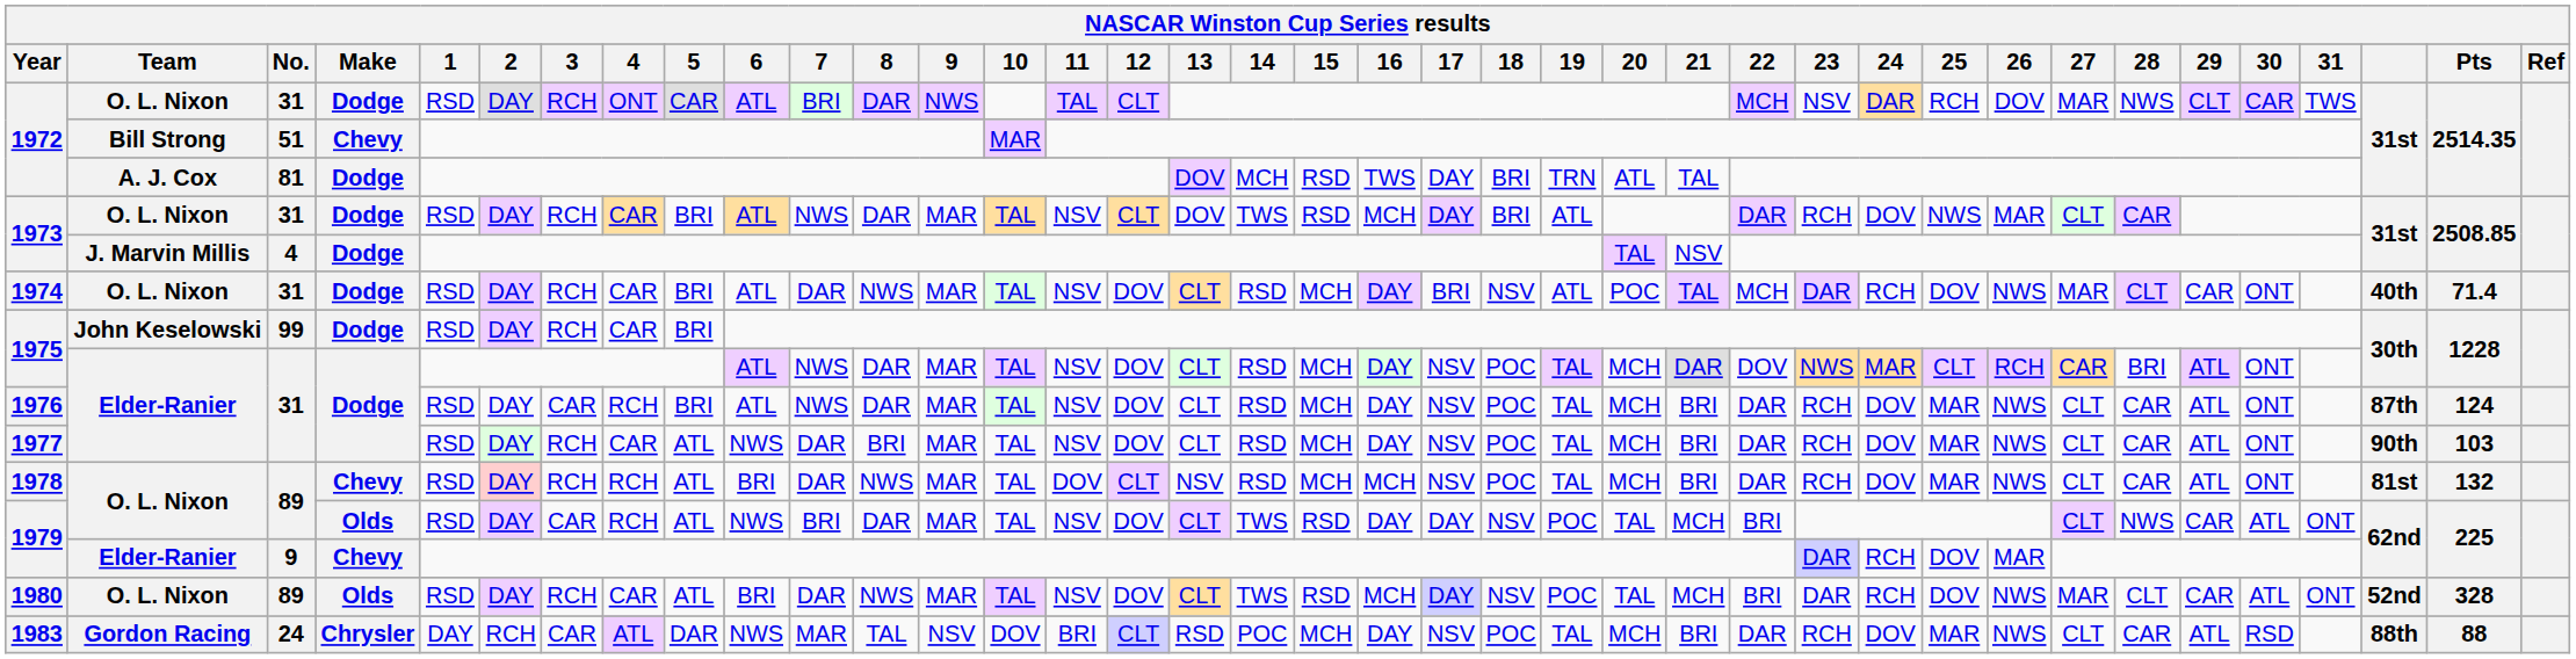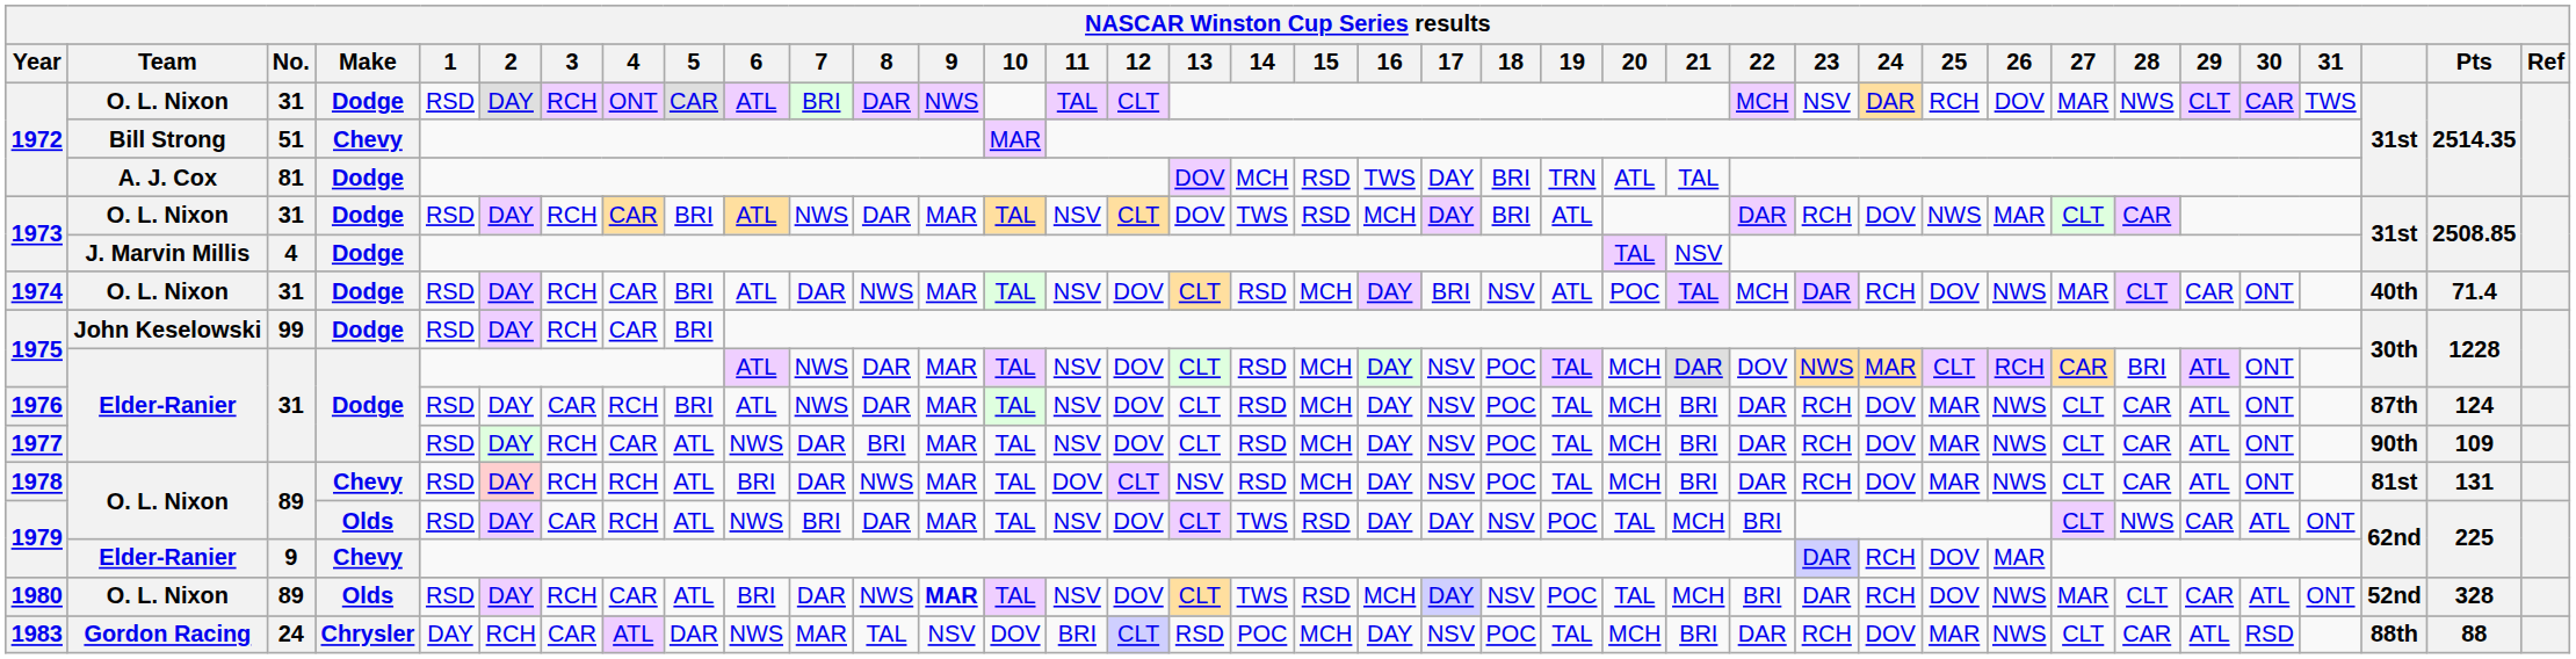1977 | Pts: 103 -> 109
1978 | 16: MCH -> DAY
1978 | Pts: 132 -> 131
1980 | 9: normal -> bold
